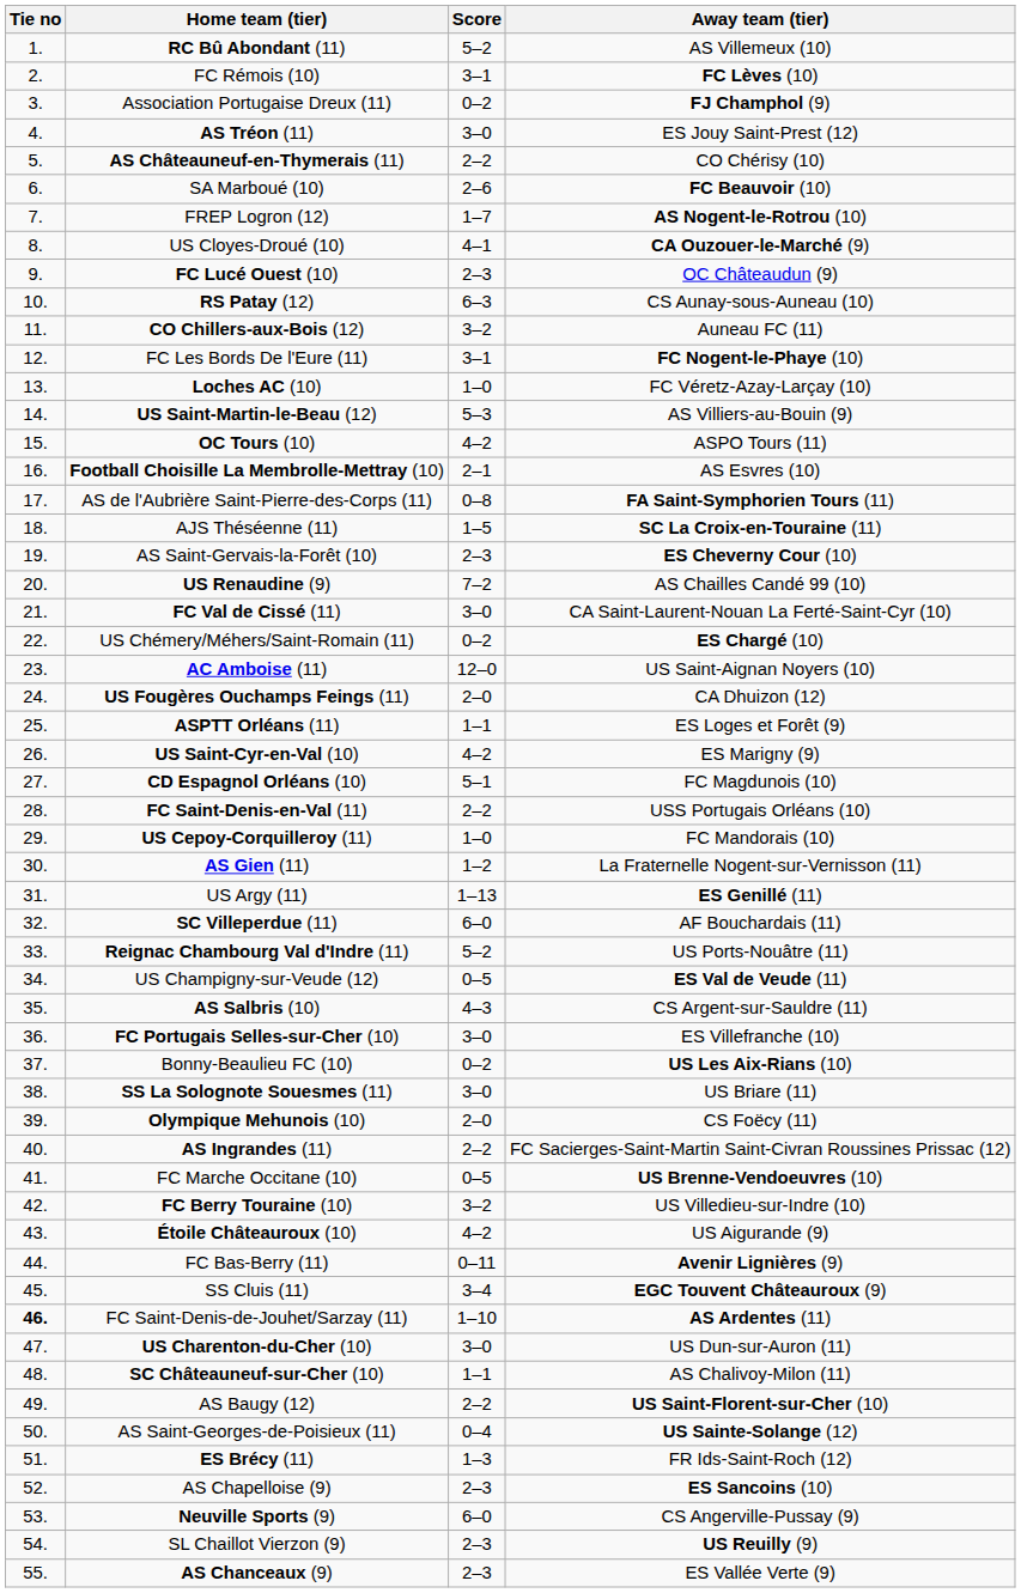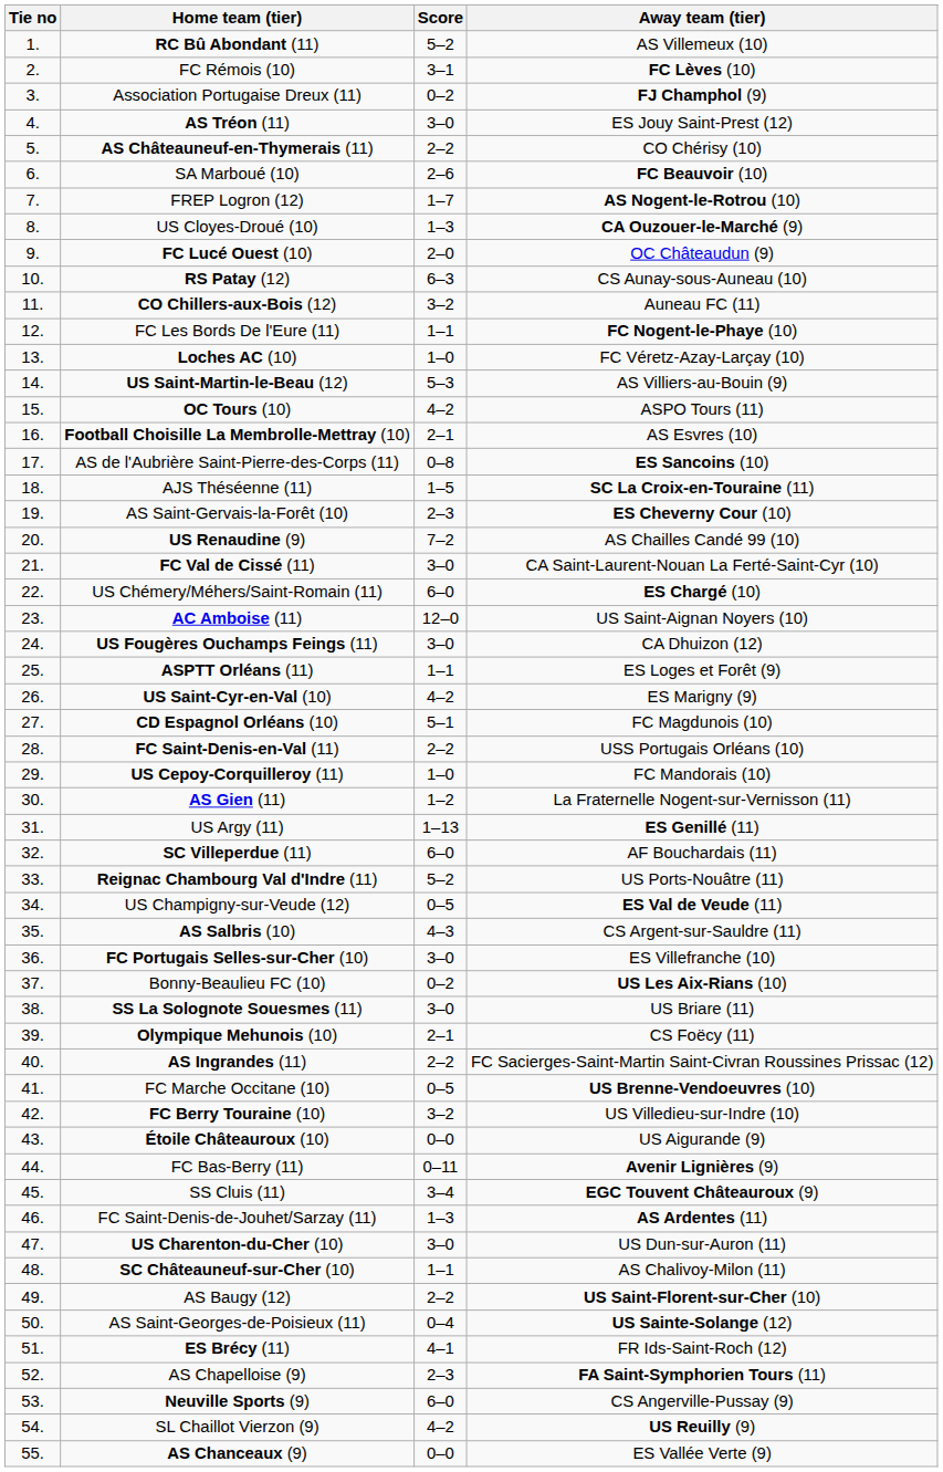US Cloyes-Droué (10) | Score: 4–1 -> 1–3
FC Lucé Ouest (10) | Score: 2–3 -> 2–0
FC Les Bords De l'Eure (11) | Score: 3–1 -> 1–1
AS de l'Aubrière Saint-Pierre-des-Corps (11) | Away team (tier): FA Saint-Symphorien Tours (11) -> ES Sancoins (10)
US Chémery/Méhers/Saint-Romain (11) | Score: 0–2 -> 6–0
US Fougères Ouchamps Feings (11) | Score: 2–0 -> 3–0
Olympique Mehunois (10) | Score: 2–0 -> 2–1
Étoile Châteauroux (10) | Score: 4–2 -> 0–0
FC Saint-Denis-de-Jouhet/Sarzay (11) | Tie no: bold -> normal
FC Saint-Denis-de-Jouhet/Sarzay (11) | Score: 1–10 -> 1–3
ES Brécy (11) | Score: 1–3 -> 4–1
AS Chapelloise (9) | Away team (tier): ES Sancoins (10) -> FA Saint-Symphorien Tours (11)
SL Chaillot Vierzon (9) | Score: 2–3 -> 4–2
AS Chanceaux (9) | Score: 2–3 -> 0–0
